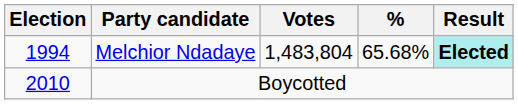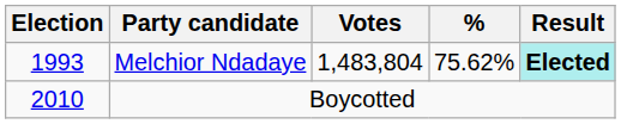Melchior Ndadaye | Election: 1994 -> 1993
Melchior Ndadaye | %: 65.68% -> 75.62%
